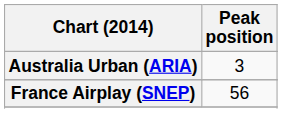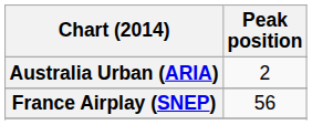Australia Urban (ARIA) | Peak position: 3 -> 2
